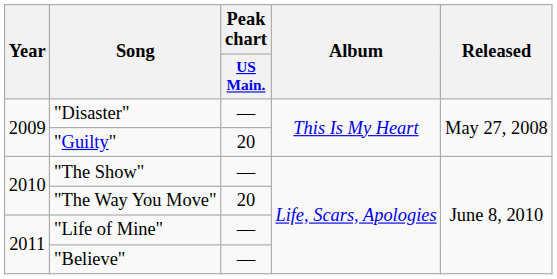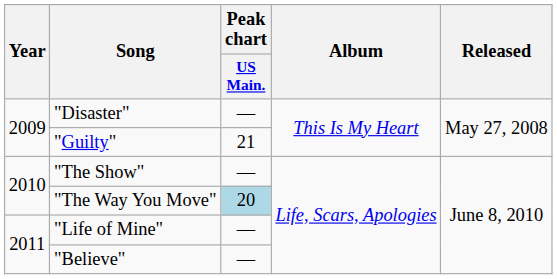"Guilty" | Peak chart / US Main.: 20 -> 21
"The Way You Move" | Peak chart / US Main.: no background -> lightblue background
